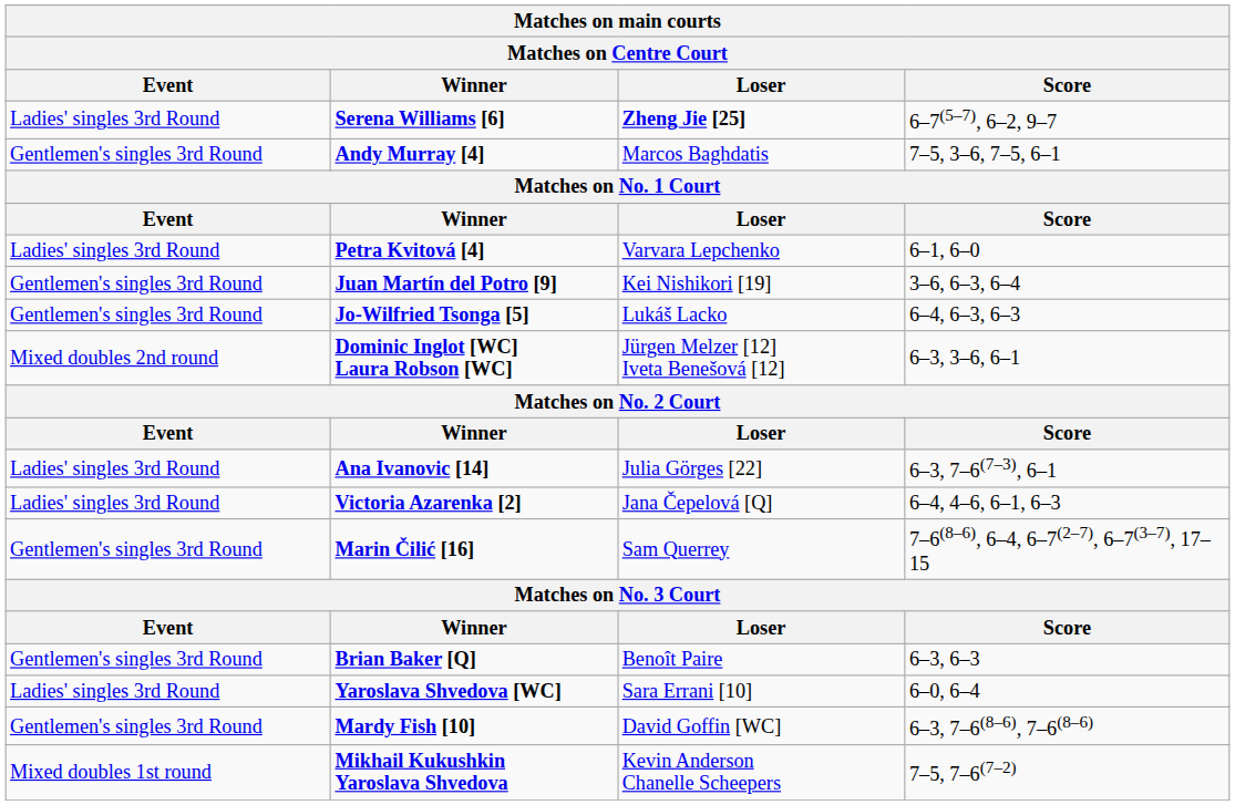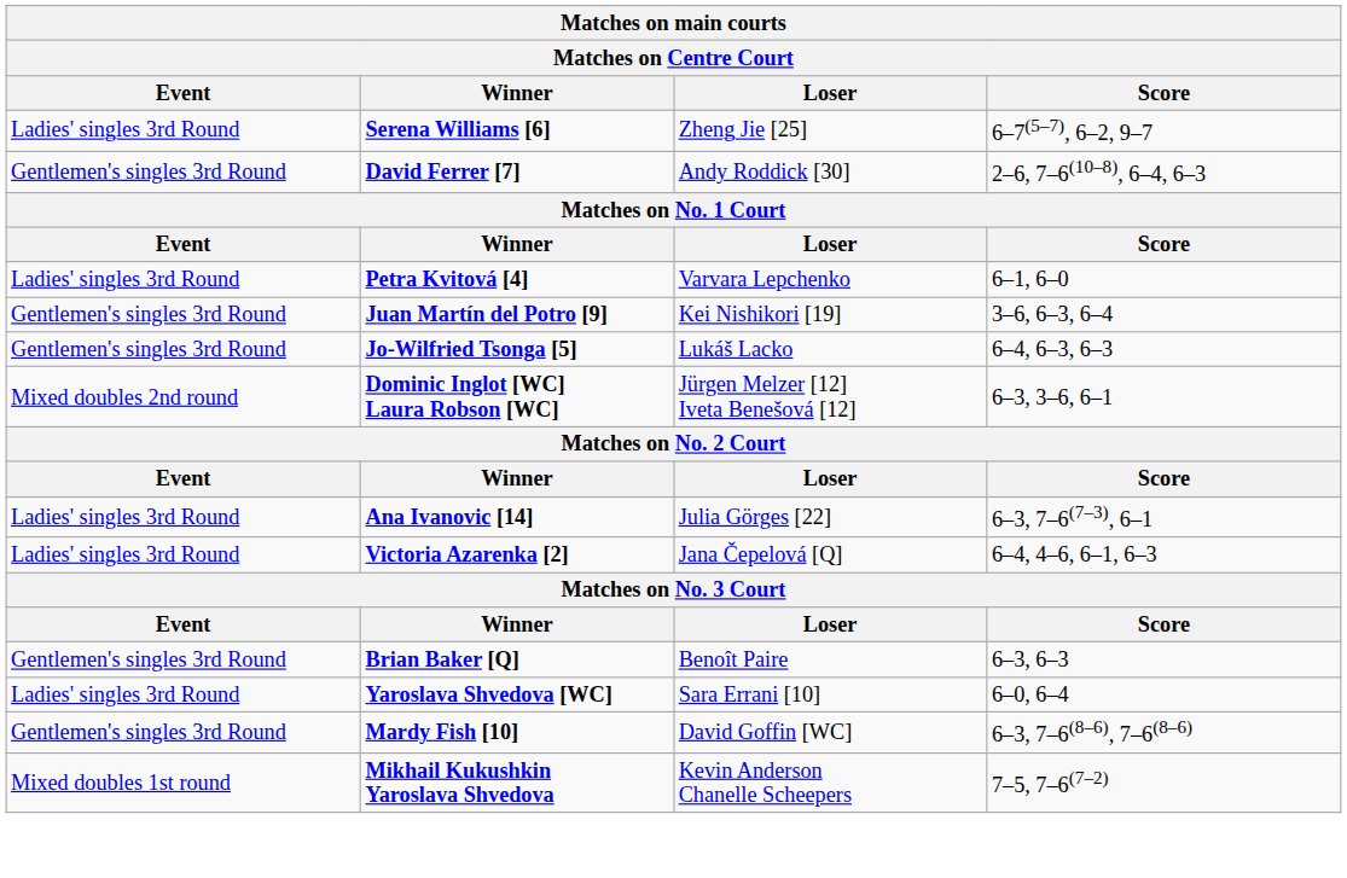Serena Williams [6] | Loser: bold -> normal
+ row: Gentlemen's singles 3rd Round | David Ferrer [7] | Andy Roddick [30] | 2–6, 7–6(10–8), 6–4, 6–3
- row: Gentlemen's singles 3rd Round | Andy Murray [4] | Marcos Baghdatis | 7–5, 3–6, 7–5, 6–1
- row: Gentlemen's singles 3rd Round | Marin Čilić [16] | Sam Querrey | 7–6(8–6), 6–4, 6–7(2–7), 6–7(3–7), 17–15
